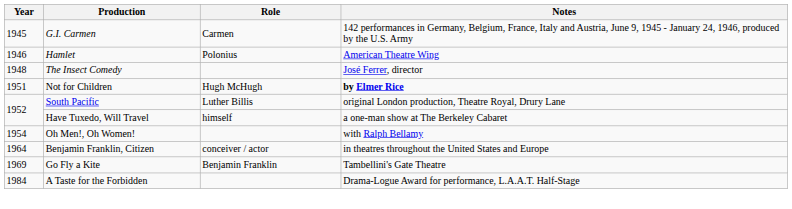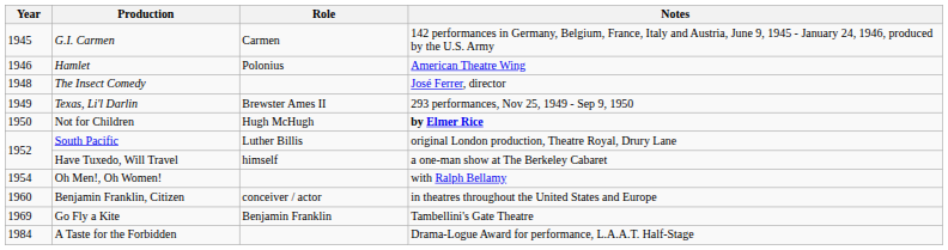+ row: 1949 | Texas, Li'l Darlin | Brewster Ames II | 293 performances, Nov 25, 1949 - Sep 9, 1950
Not for Children | Year: 1951 -> 1950
Benjamin Franklin, Citizen | Year: 1964 -> 1960
